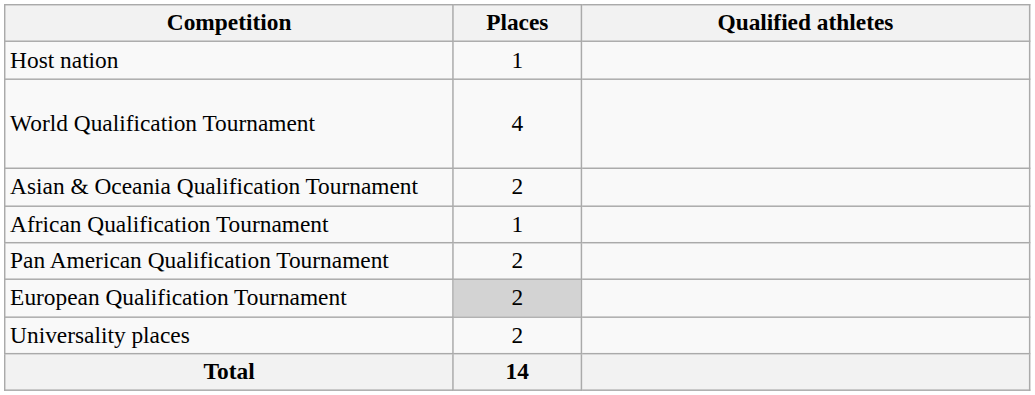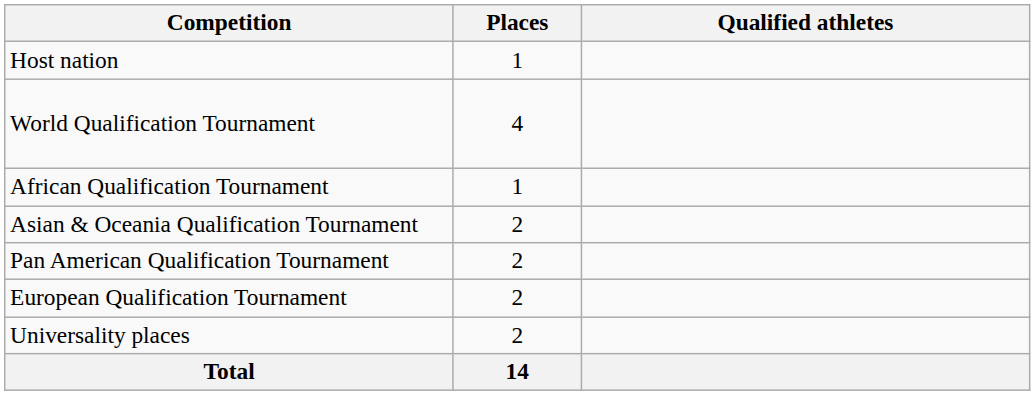rows swapped: African Qualification Tournament <-> Asian & Oceania Qualification Tournament
European Qualification Tournament | Places: lightgrey background -> no background
